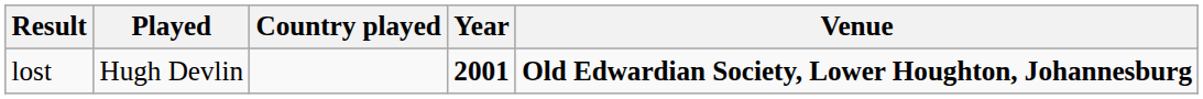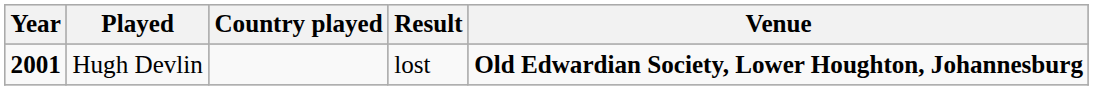columns swapped: Year <-> Result
